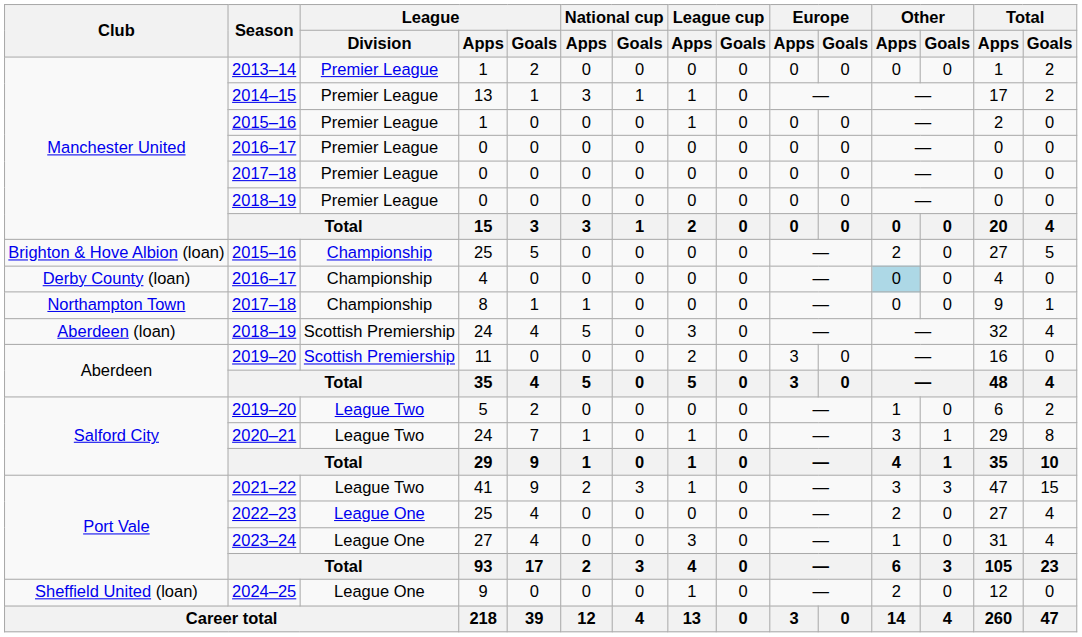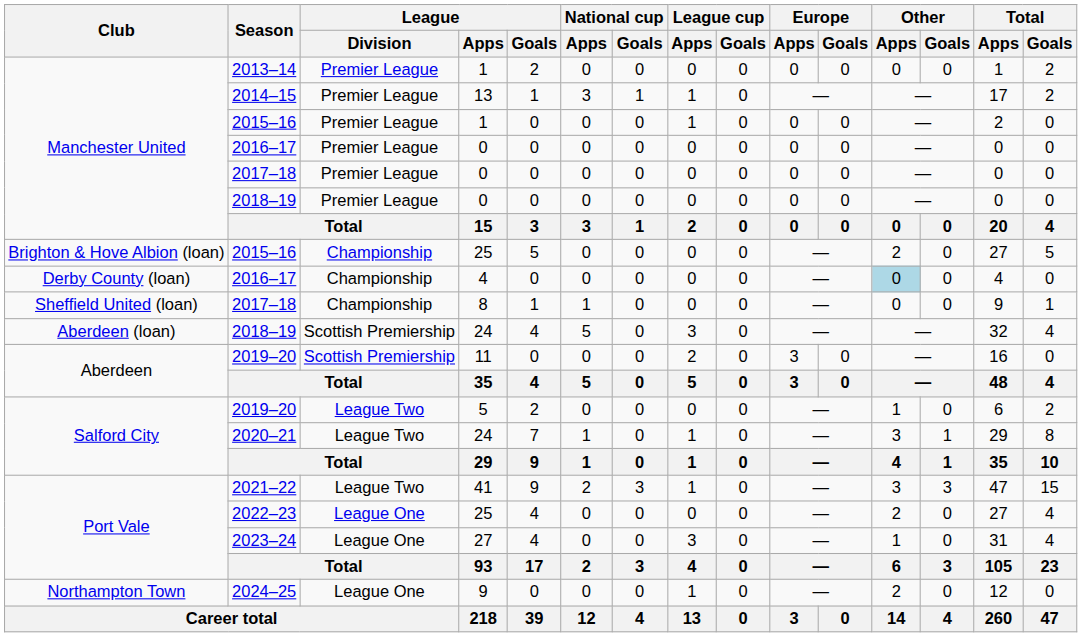2017–18 / 8 | Club: Northampton Town -> Sheffield United (loan)
2024–25 | Club: Sheffield United (loan) -> Northampton Town
